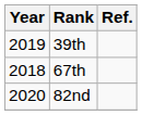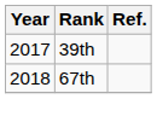39th | Year: 2019 -> 2017
- row: 2020 | 82nd
